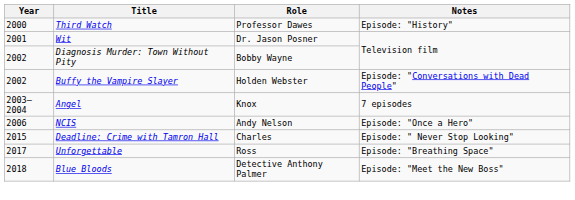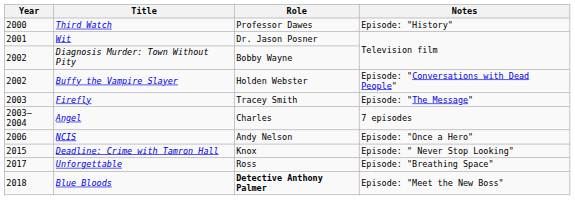+ row: 2003 | Firefly | Tracey Smith | Episode: "The Message"
Angel | Role: Knox -> Charles
Deadline: Crime with Tamron Hall | Role: Charles -> Knox
Blue Bloods | Role: normal -> bold
